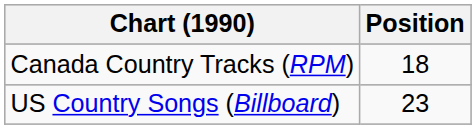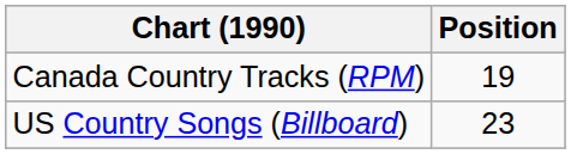Canada Country Tracks (RPM) | Position: 18 -> 19
